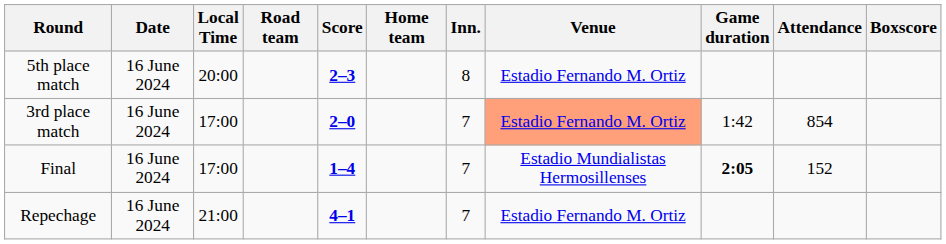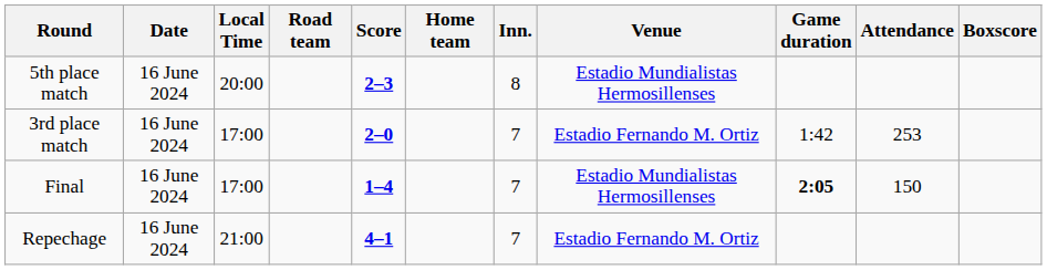5th place match | Venue: Estadio Fernando M. Ortiz -> Estadio Mundialistas Hermosillenses
3rd place match | Venue: lightsalmon background -> no background
3rd place match | Attendance: 854 -> 253
Final | Attendance: 152 -> 150
